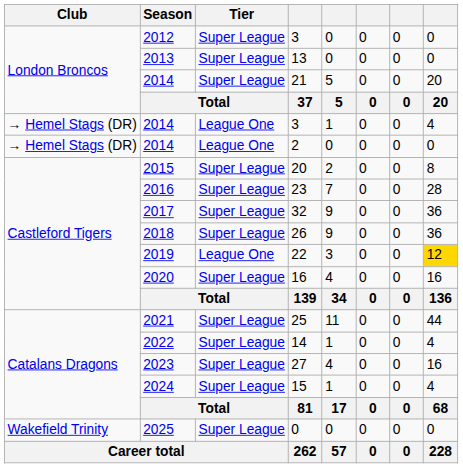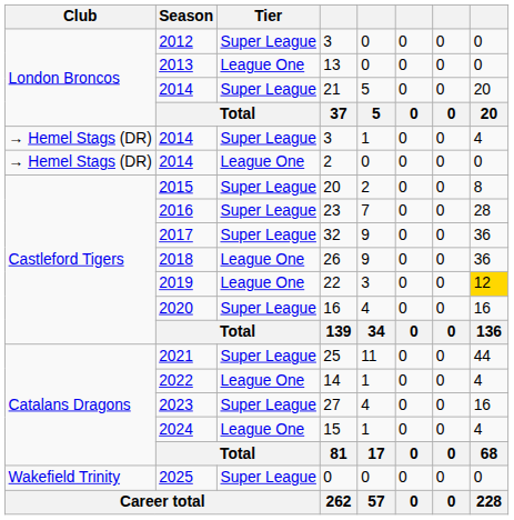13 | Tier: Super League -> League One
2014 / 3 | Tier: League One -> Super League
26 | Tier: Super League -> League One
14 | Tier: Super League -> League One
15 | Tier: Super League -> League One
